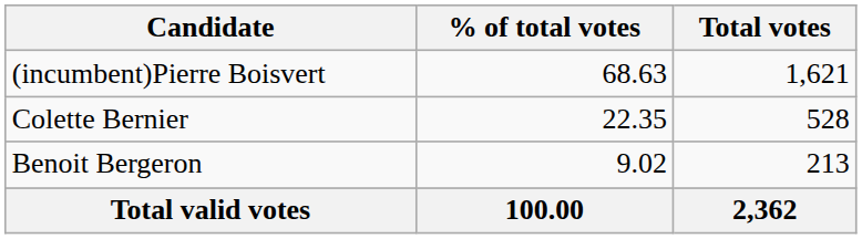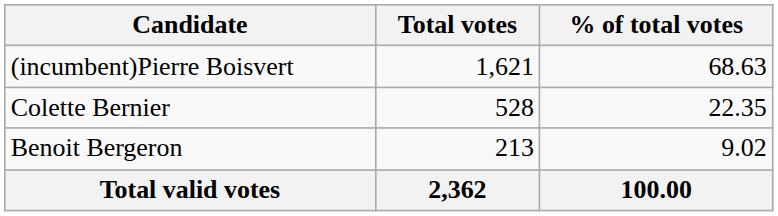columns swapped: Total votes <-> % of total votes
